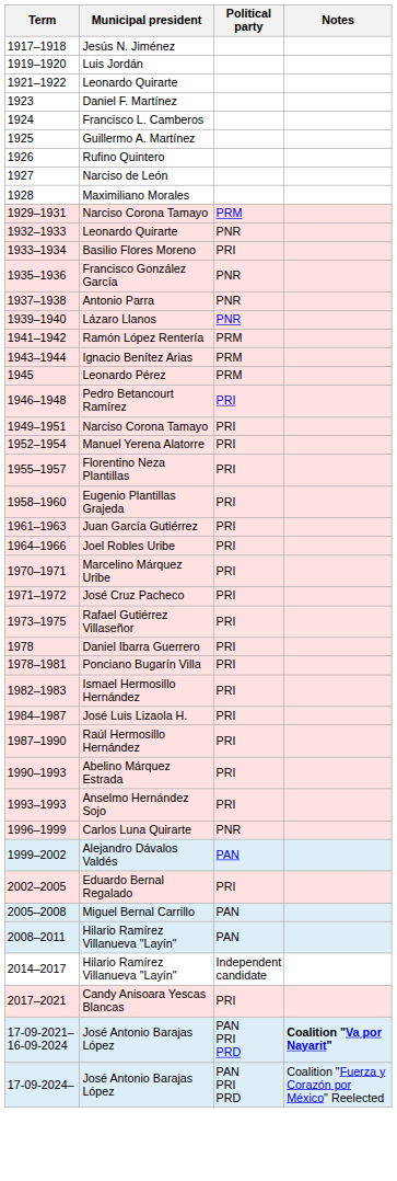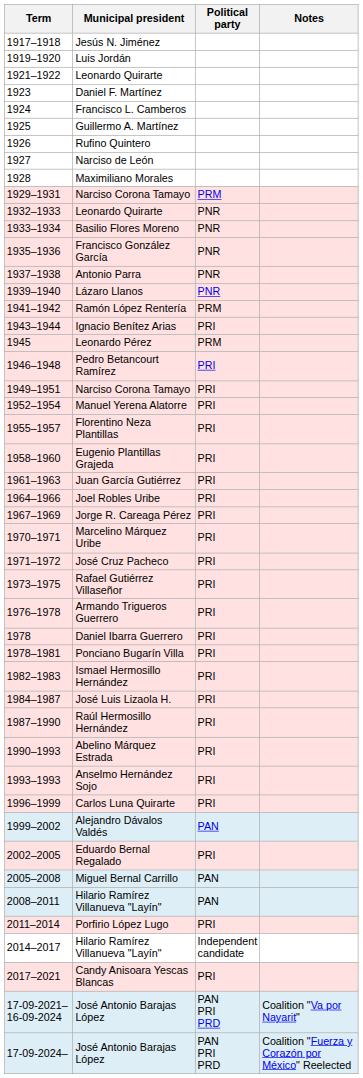Basilio Flores Moreno | Political party: PRI -> PNR
Ignacio Benítez Arias | Political party: PRM -> PRI
+ row: 1967–1969 | Jorge R. Careaga Pérez | PRI
+ row: 1976–1978 | Armando Trigueros Guerrero | PRI
Carlos Luna Quirarte | Political party: PNR -> PRI
+ row: 2011–2014 | Porfirio López Lugo | PRI
17-09-2021–16-09-2024 / José Antonio Barajas López | Notes: bold -> normal
